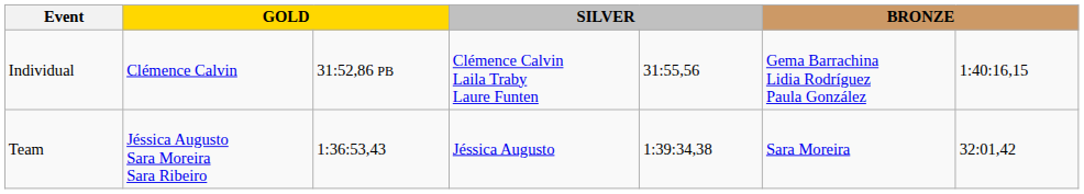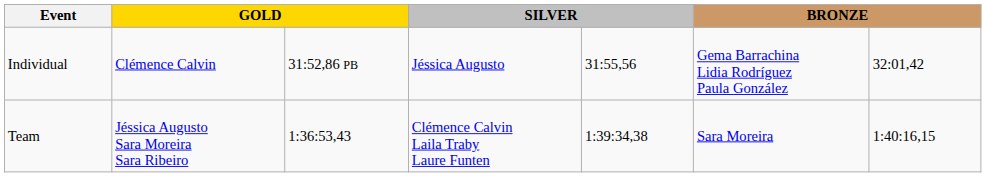Individual | column 4: Clémence Calvin Laila Traby Laure Funten -> Jéssica Augusto
Individual | column 7: 1:40:16,15 -> 32:01,42
Team | column 4: Jéssica Augusto -> Clémence Calvin Laila Traby Laure Funten
Team | column 7: 32:01,42 -> 1:40:16,15
